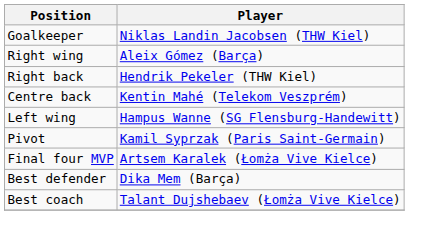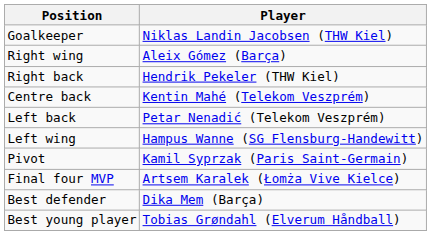+ row: Left back | Petar Nenadić (Telekom Veszprém)
+ row: Best young player | Tobias Grøndahl (Elverum Håndball)
- row: Best coach | Talant Dujshebaev (Łomża Vive Kielce)
